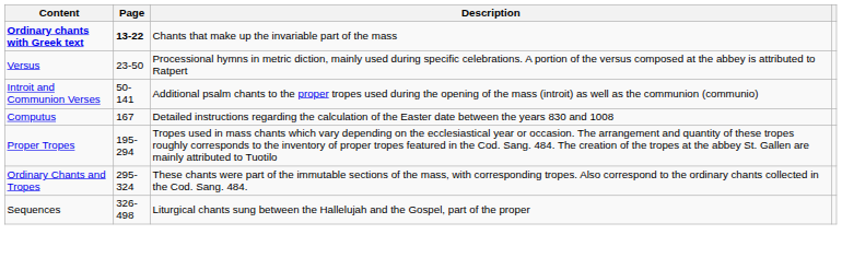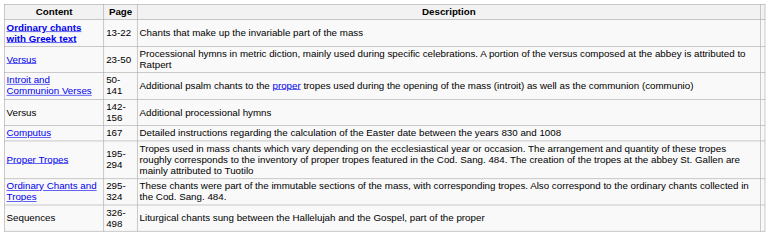Chants that make up the invariable part of the mass | Page: bold -> normal
+ row: Versus | 142-156 | Additional processional hymns
